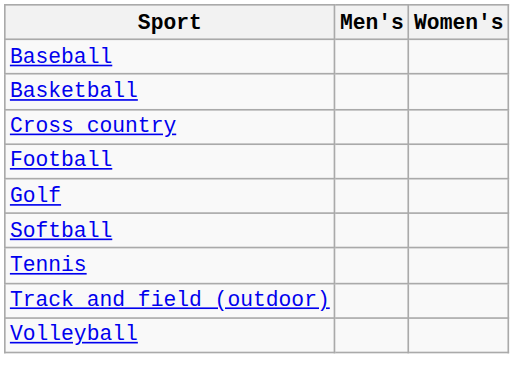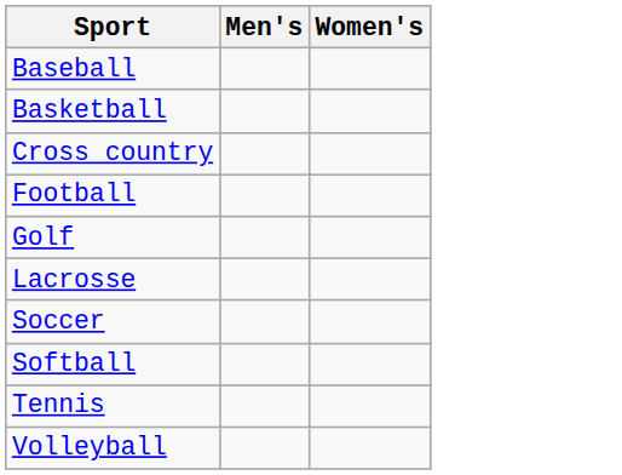+ row: Lacrosse
+ row: Soccer
- row: Track and field (outdoor)
